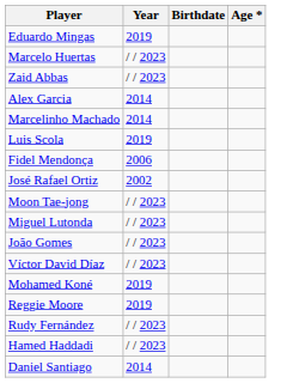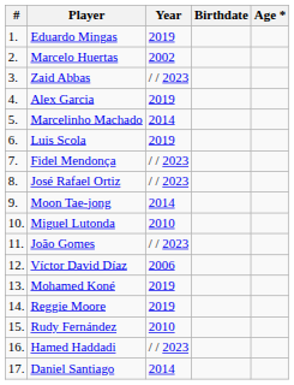+ column: # | 1. | 2. | 3. | 4. | 5. | 6. | 7. | 8. | 9. | 10. | 11. | 12. | 13. | 14. | 15. | 16. | 17.
Marcelo Huertas | Year: / / 2023 -> 2002
Alex Garcia | Year: 2014 -> 2019
Fidel Mendonça | Year: 2006 -> / / 2023
José Rafael Ortiz | Year: 2002 -> / / 2023
Moon Tae-jong | Year: / / 2023 -> 2014
Miguel Lutonda | Year: / / 2023 -> 2010
Víctor David Díaz | Year: / / 2023 -> 2006
Rudy Fernández | Year: / / 2023 -> 2010
